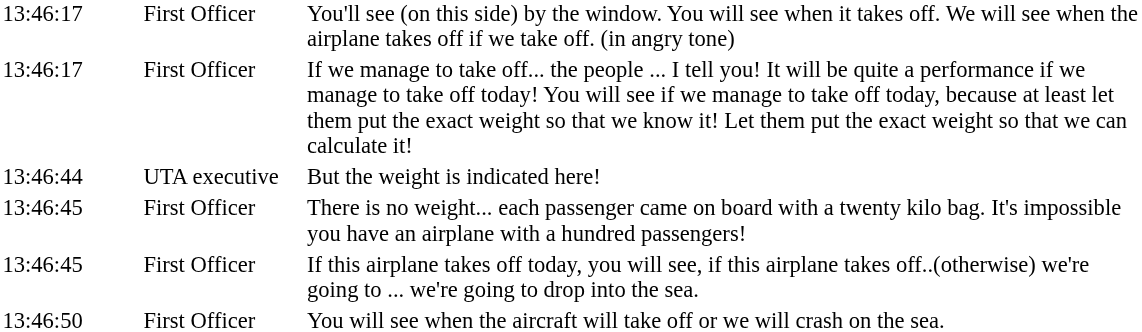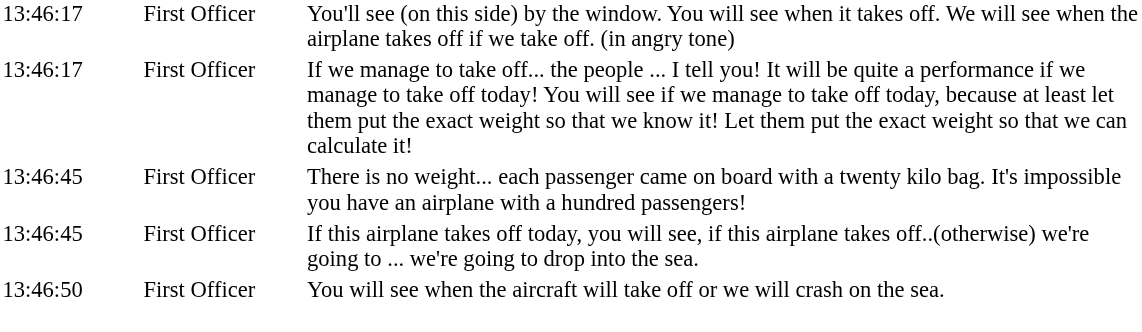- row: 13:46:44 | UTA executive | But the weight is indicated here!
